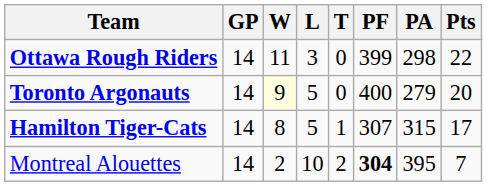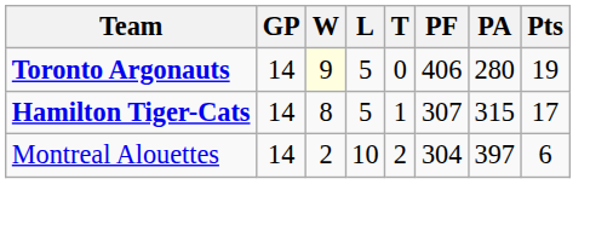- row: Ottawa Rough Riders | 14 | 11 | 3 | 0 | 399 | 298 | 22
Toronto Argonauts | PF: 400 -> 406
Toronto Argonauts | PA: 279 -> 280
Toronto Argonauts | Pts: 20 -> 19
Montreal Alouettes | PF: bold -> normal
Montreal Alouettes | PA: 395 -> 397
Montreal Alouettes | Pts: 7 -> 6
